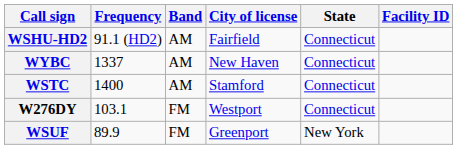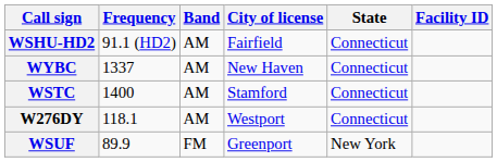W276DY | Frequency: 103.1 -> 118.1
W276DY | Band: FM -> AM
